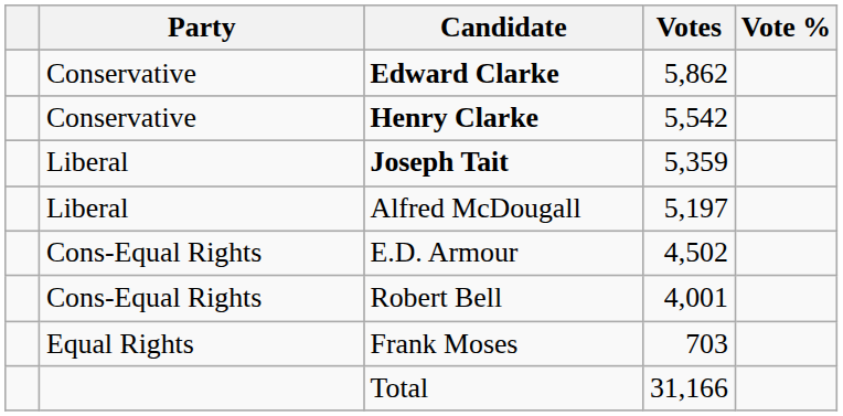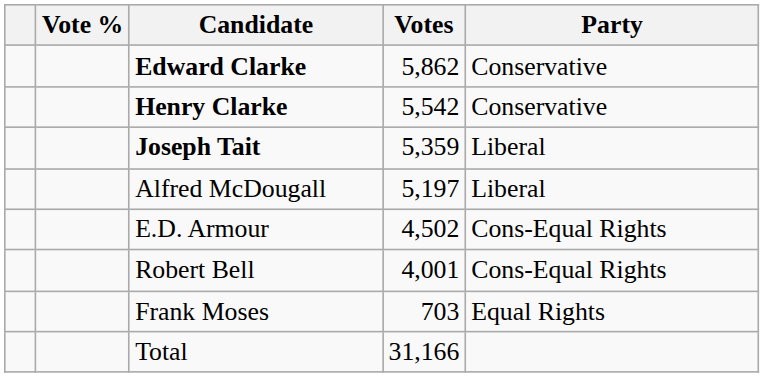columns swapped: Party <-> Vote %
